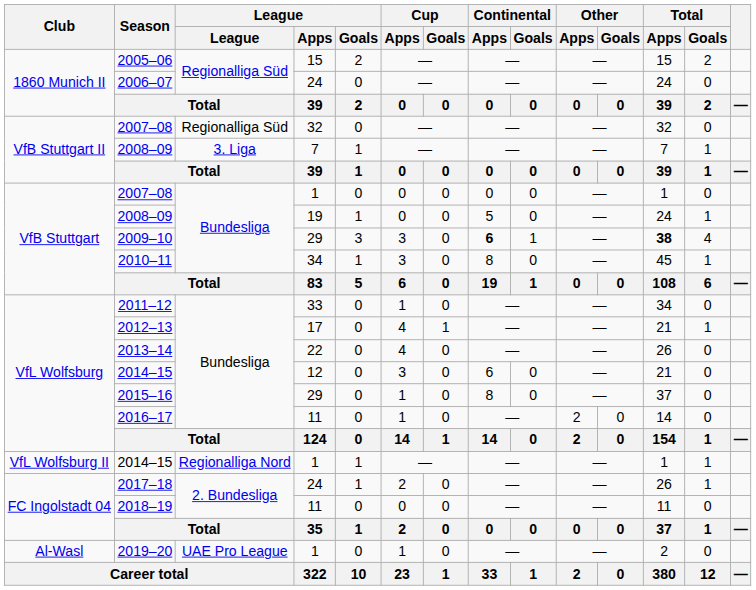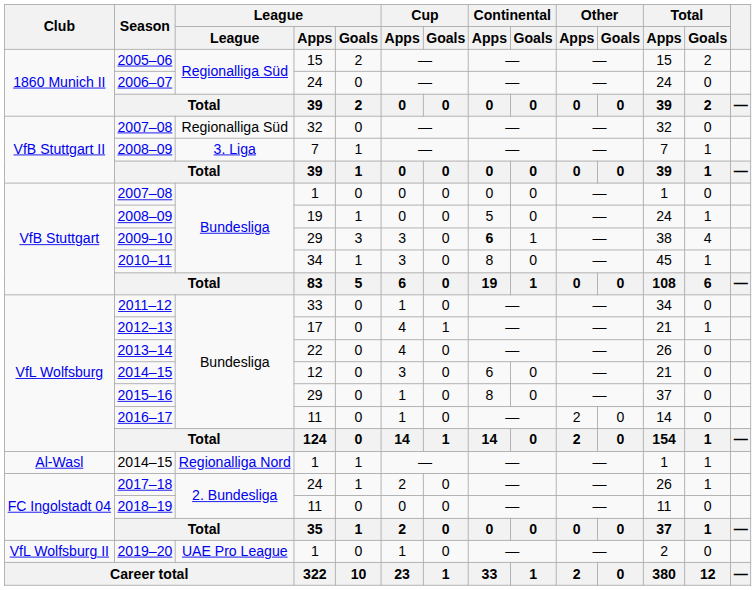2009–10 | Total / Apps: bold -> normal
2014–15 / 1 | Club: VfL Wolfsburg II -> Al-Wasl
2019–20 | Club: Al-Wasl -> VfL Wolfsburg II
